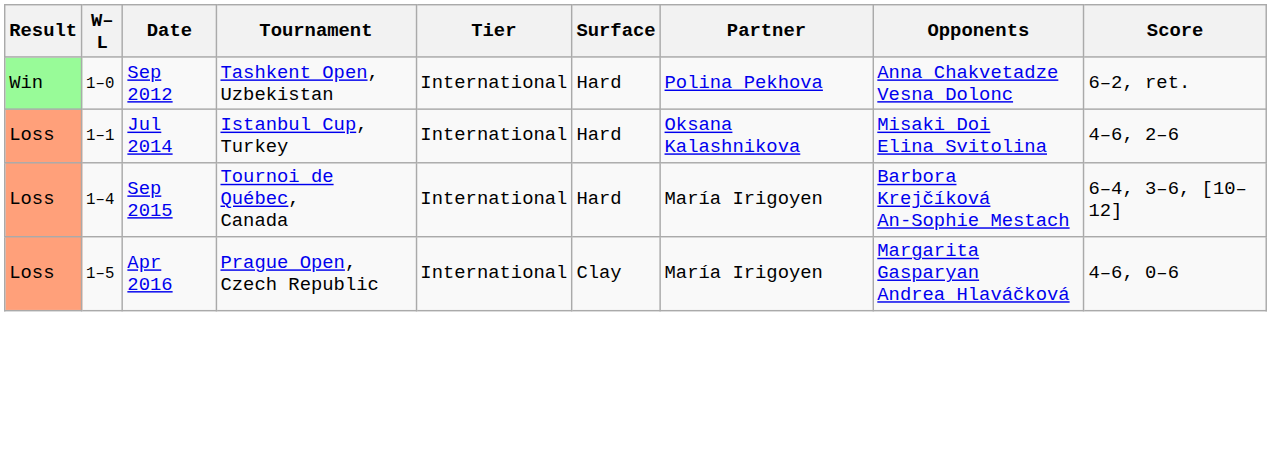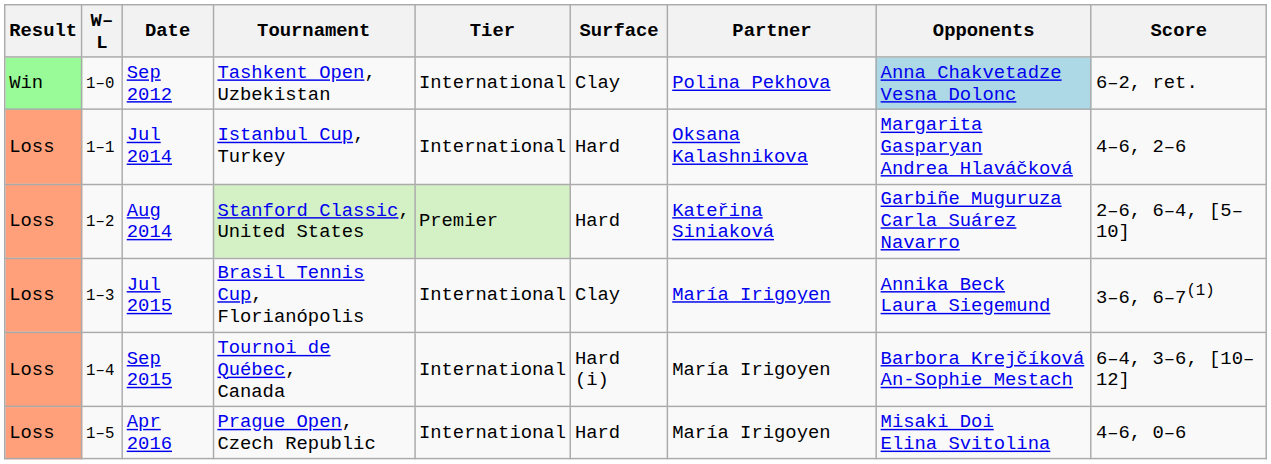Sep 2012 | Surface: Hard -> Clay
Sep 2012 | Opponents: no background -> lightblue background
Jul 2014 | Opponents: Misaki Doi Elina Svitolina -> Margarita Gasparyan Andrea Hlaváčková
+ row: Loss | 1–2 | Aug 2014 | Stanford Classic, United States | Premier | Hard | Kateřina Siniaková | Garbiñe Muguruza Carla Suárez Navarro | 2–6, 6–4, [5–10]
+ row: Loss | 1–3 | Jul 2015 | Brasil Tennis Cup, Florianópolis | International | Clay | María Irigoyen | Annika Beck Laura Siegemund | 3–6, 6–7(1)
Sep 2015 | Surface: Hard -> Hard (i)
Apr 2016 | Surface: Clay -> Hard
Apr 2016 | Opponents: Margarita Gasparyan Andrea Hlaváčková -> Misaki Doi Elina Svitolina
